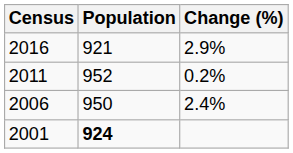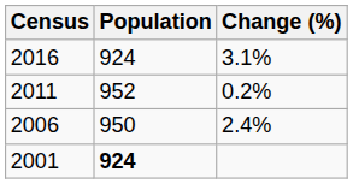2016 | Population: 921 -> 924
2016 | Change (%): 2.9% -> 3.1%
